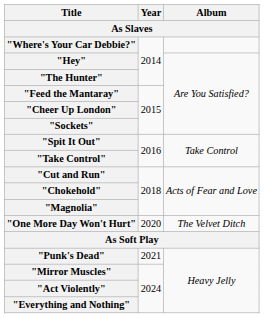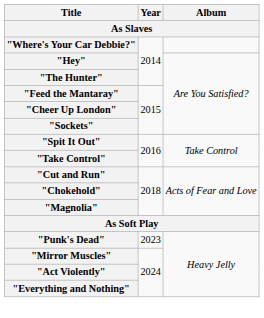- row: "One More Day Won't Hurt" | 2020 | The Velvet Ditch
"Punk's Dead" | Year: 2021 -> 2023
